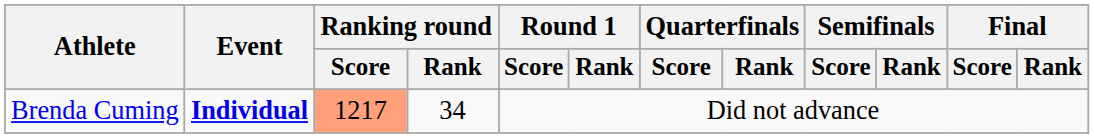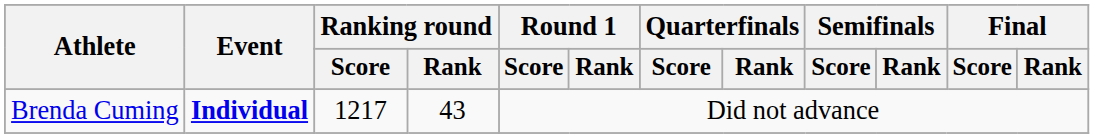Brenda Cuming | Ranking round / Score: lightsalmon background -> no background
Brenda Cuming | Ranking round / Rank: 34 -> 43
